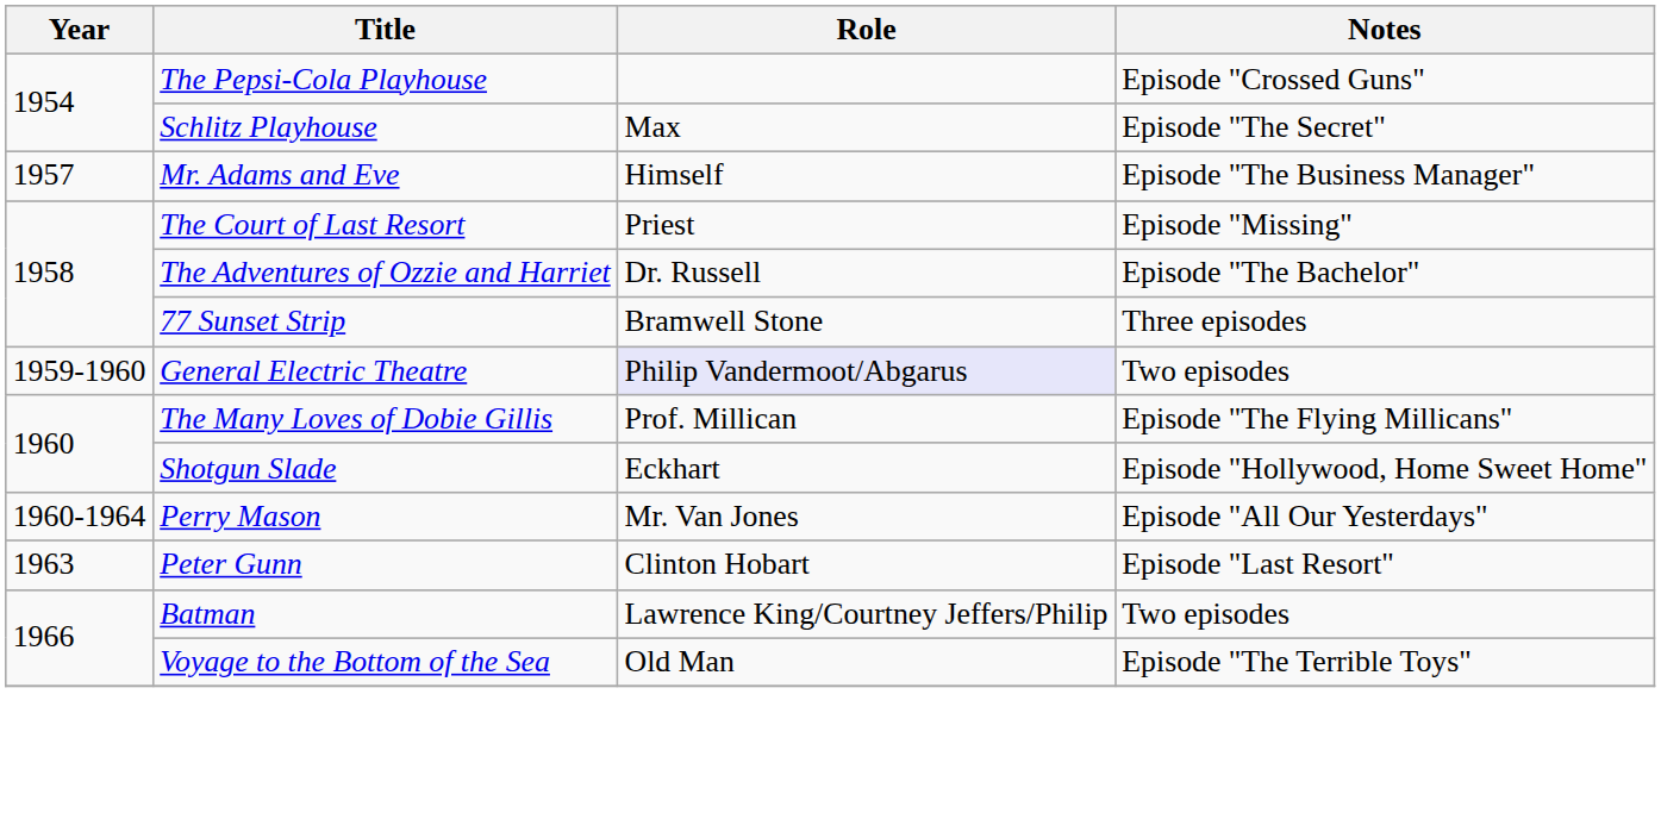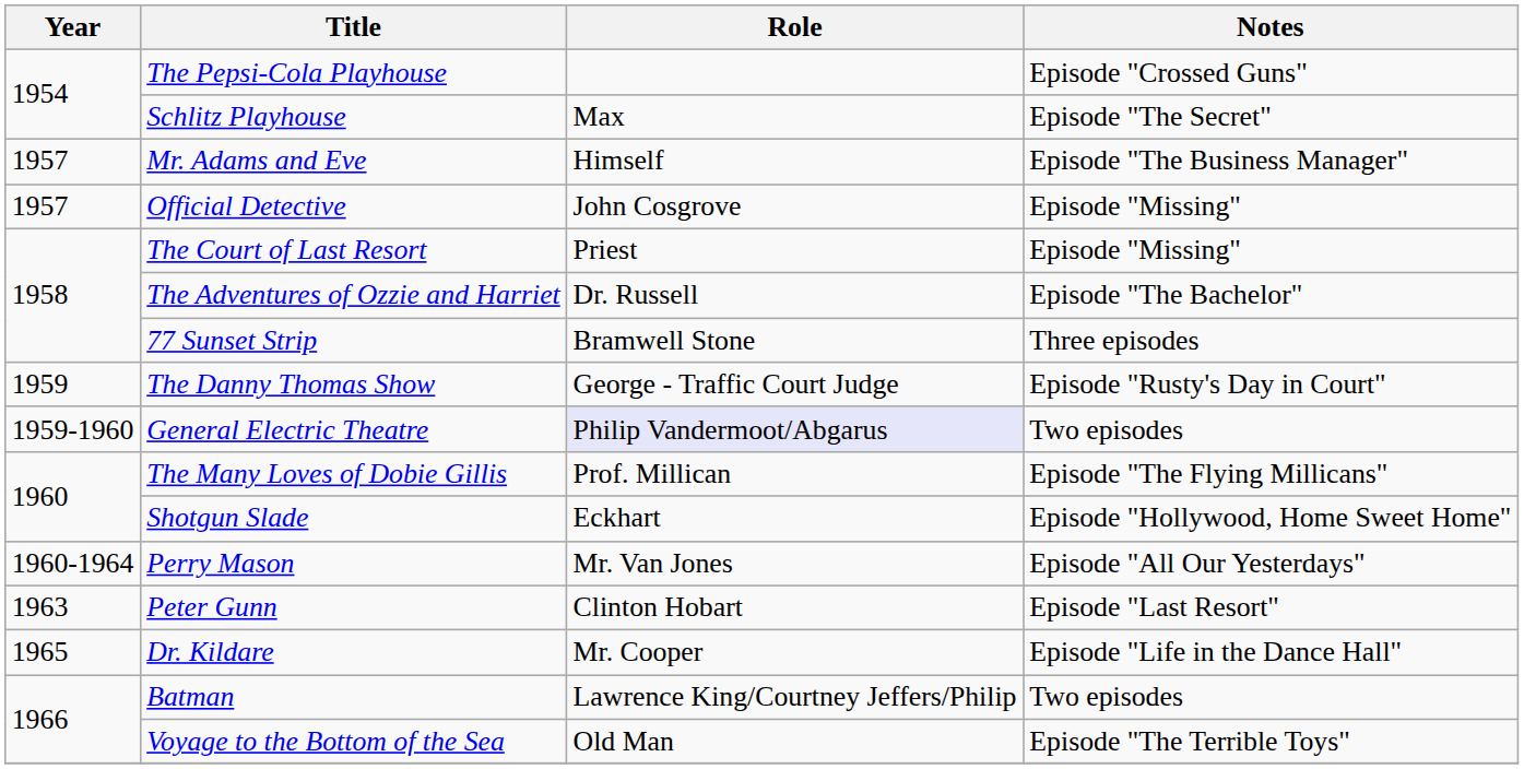+ row: 1957 | Official Detective | John Cosgrove | Episode "Missing"
+ row: 1959 | The Danny Thomas Show | George - Traffic Court Judge | Episode "Rusty's Day in Court"
+ row: 1965 | Dr. Kildare | Mr. Cooper | Episode "Life in the Dance Hall"
